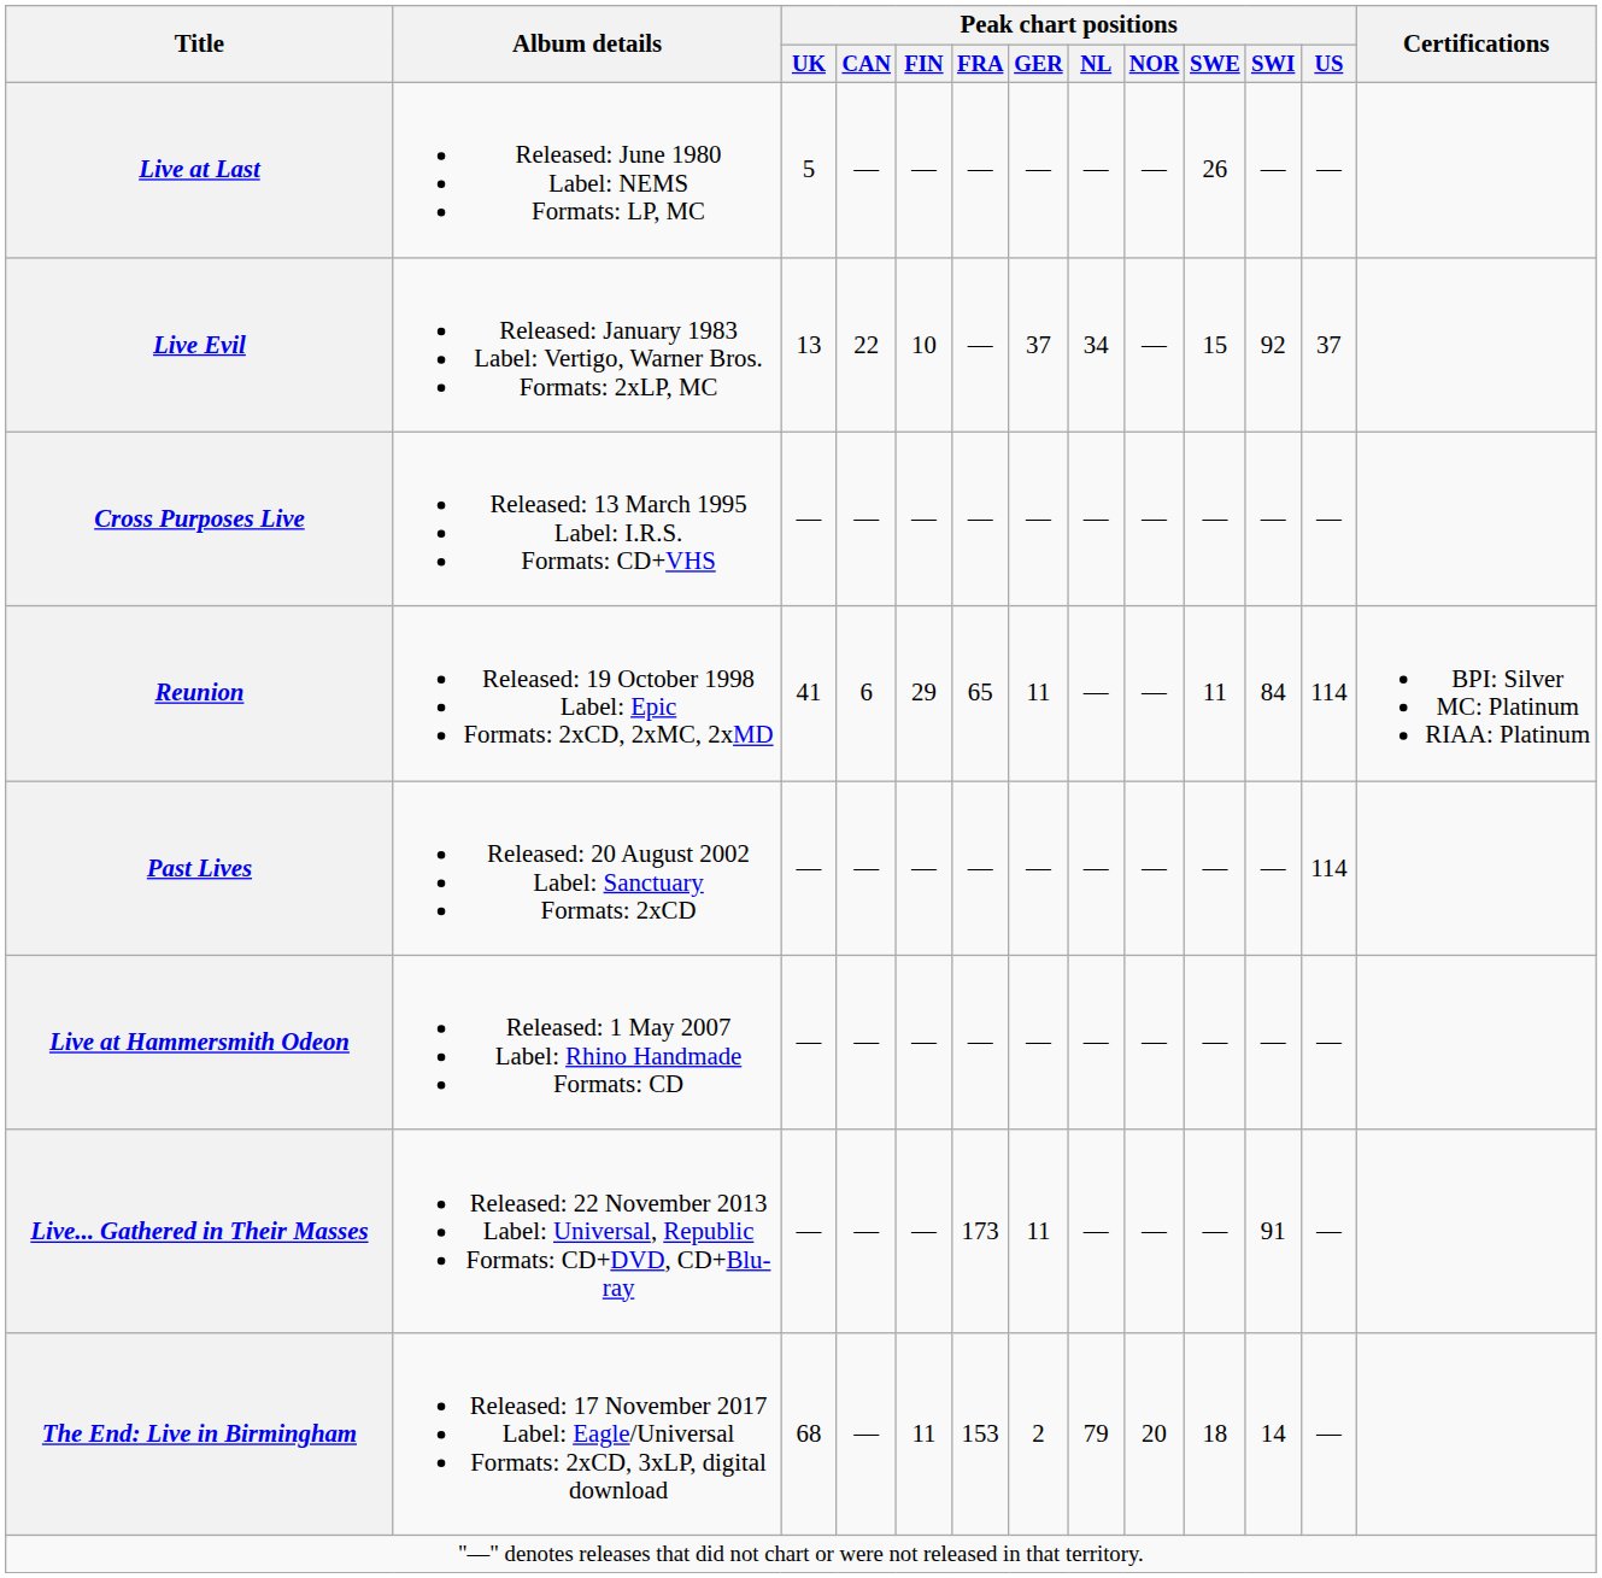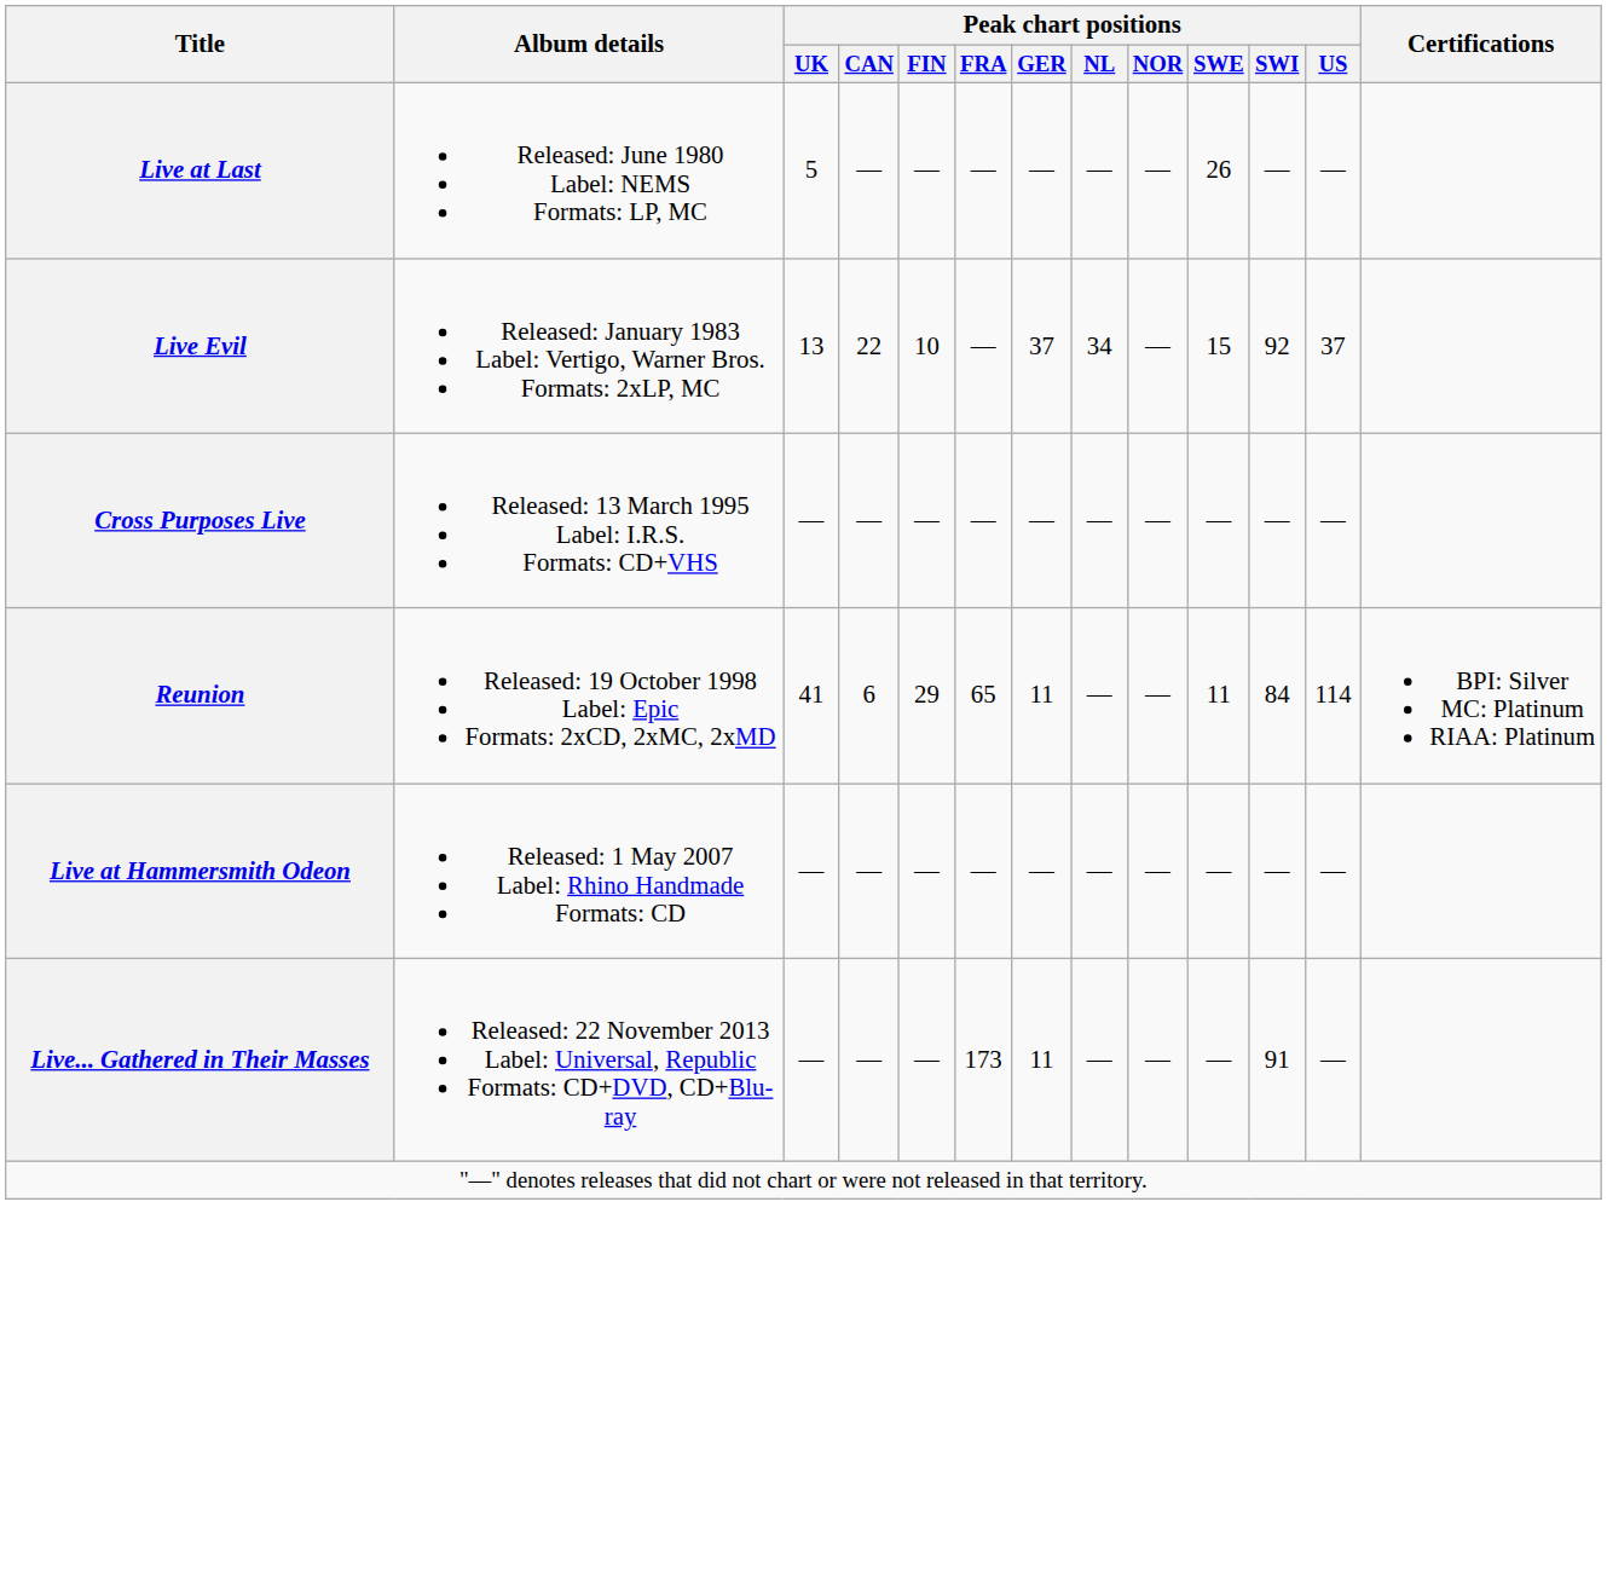- row: Past Lives | Released: 20 August 2002 Label: Sanctuary Formats: 2xCD | — | — | — | — | — | — | — | — | — | 114
- row: The End: Live in Birmingham | Released: 17 November 2017 Label: Eagle/Universal Formats: 2xCD, 3xLP, digital download | 68 | — | 11 | 153 | 2 | 79 | 20 | 18 | 14 | —
